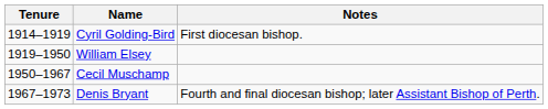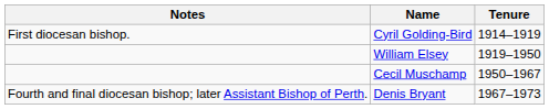columns swapped: Tenure <-> Notes
